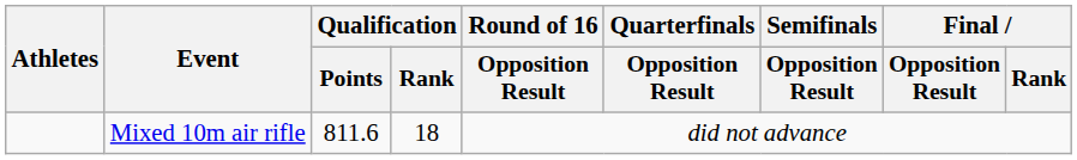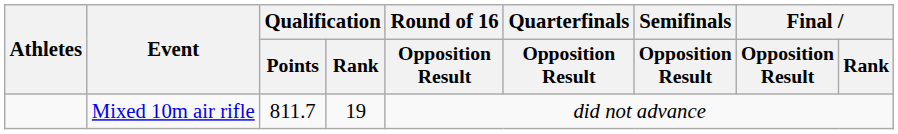Mixed 10m air rifle | Qualification / Points: 811.6 -> 811.7
Mixed 10m air rifle | Qualification / Rank: 18 -> 19
